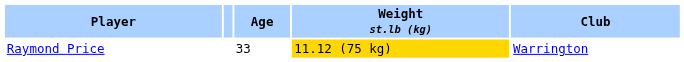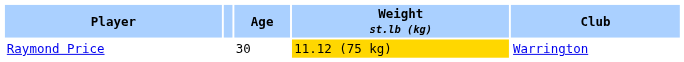Raymond Price | Age: 33 -> 30
